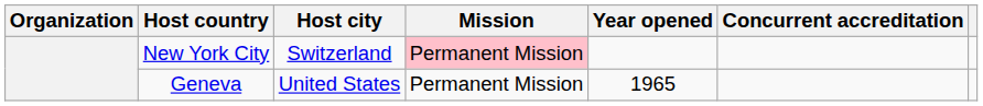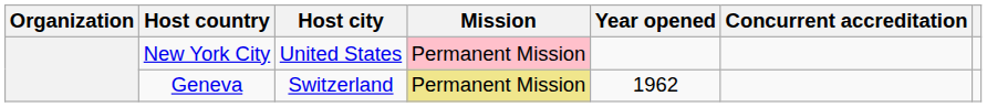New York City | Host city: Switzerland -> United States
Geneva | Host city: United States -> Switzerland
Geneva | Mission: no background -> khaki background
Geneva | Year opened: 1965 -> 1962
